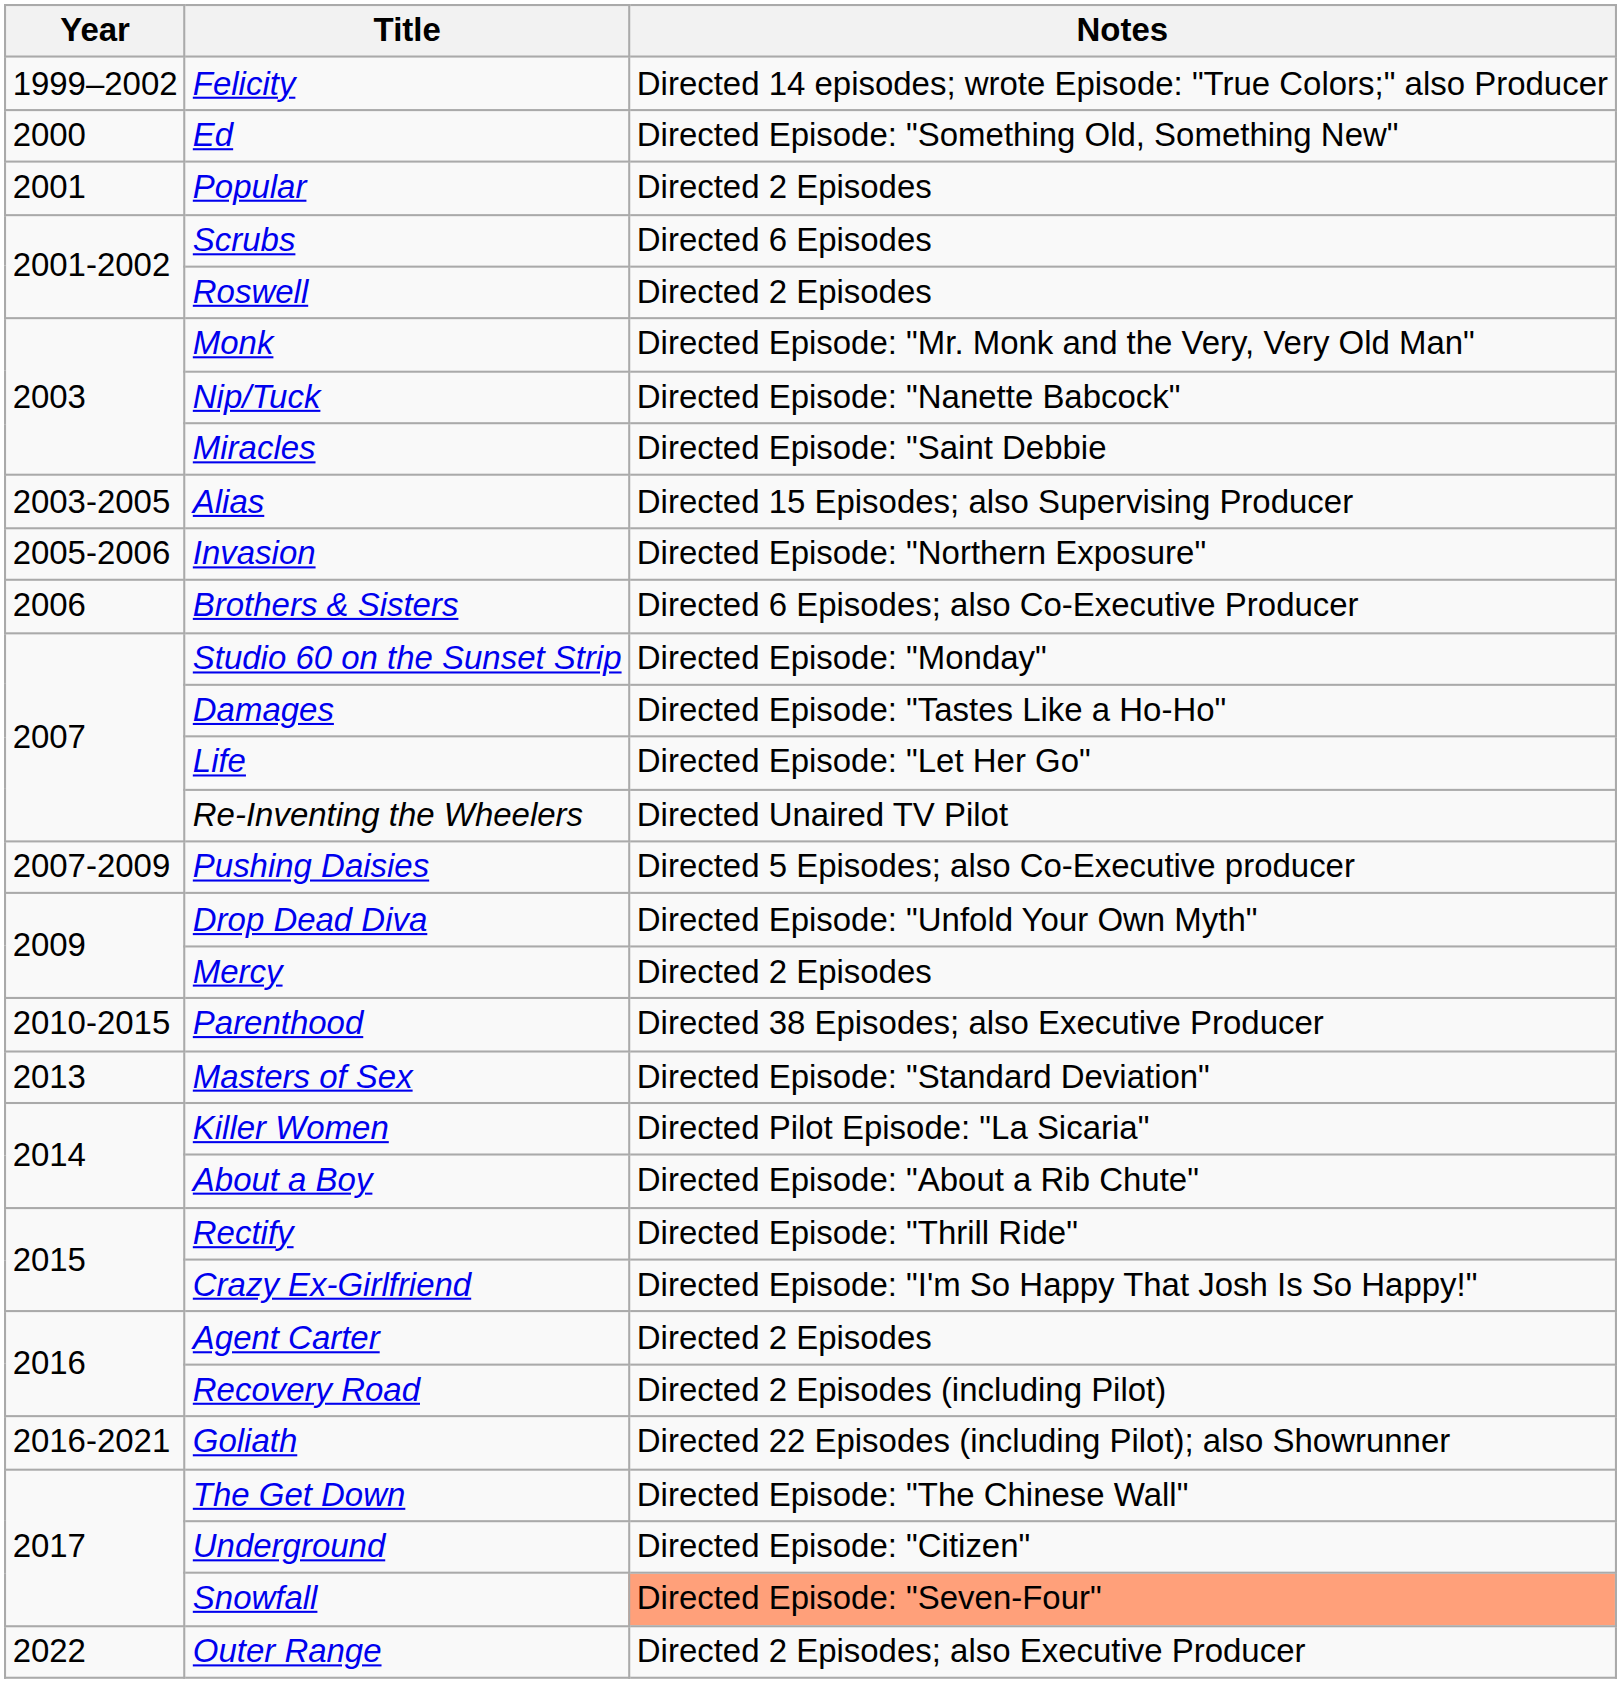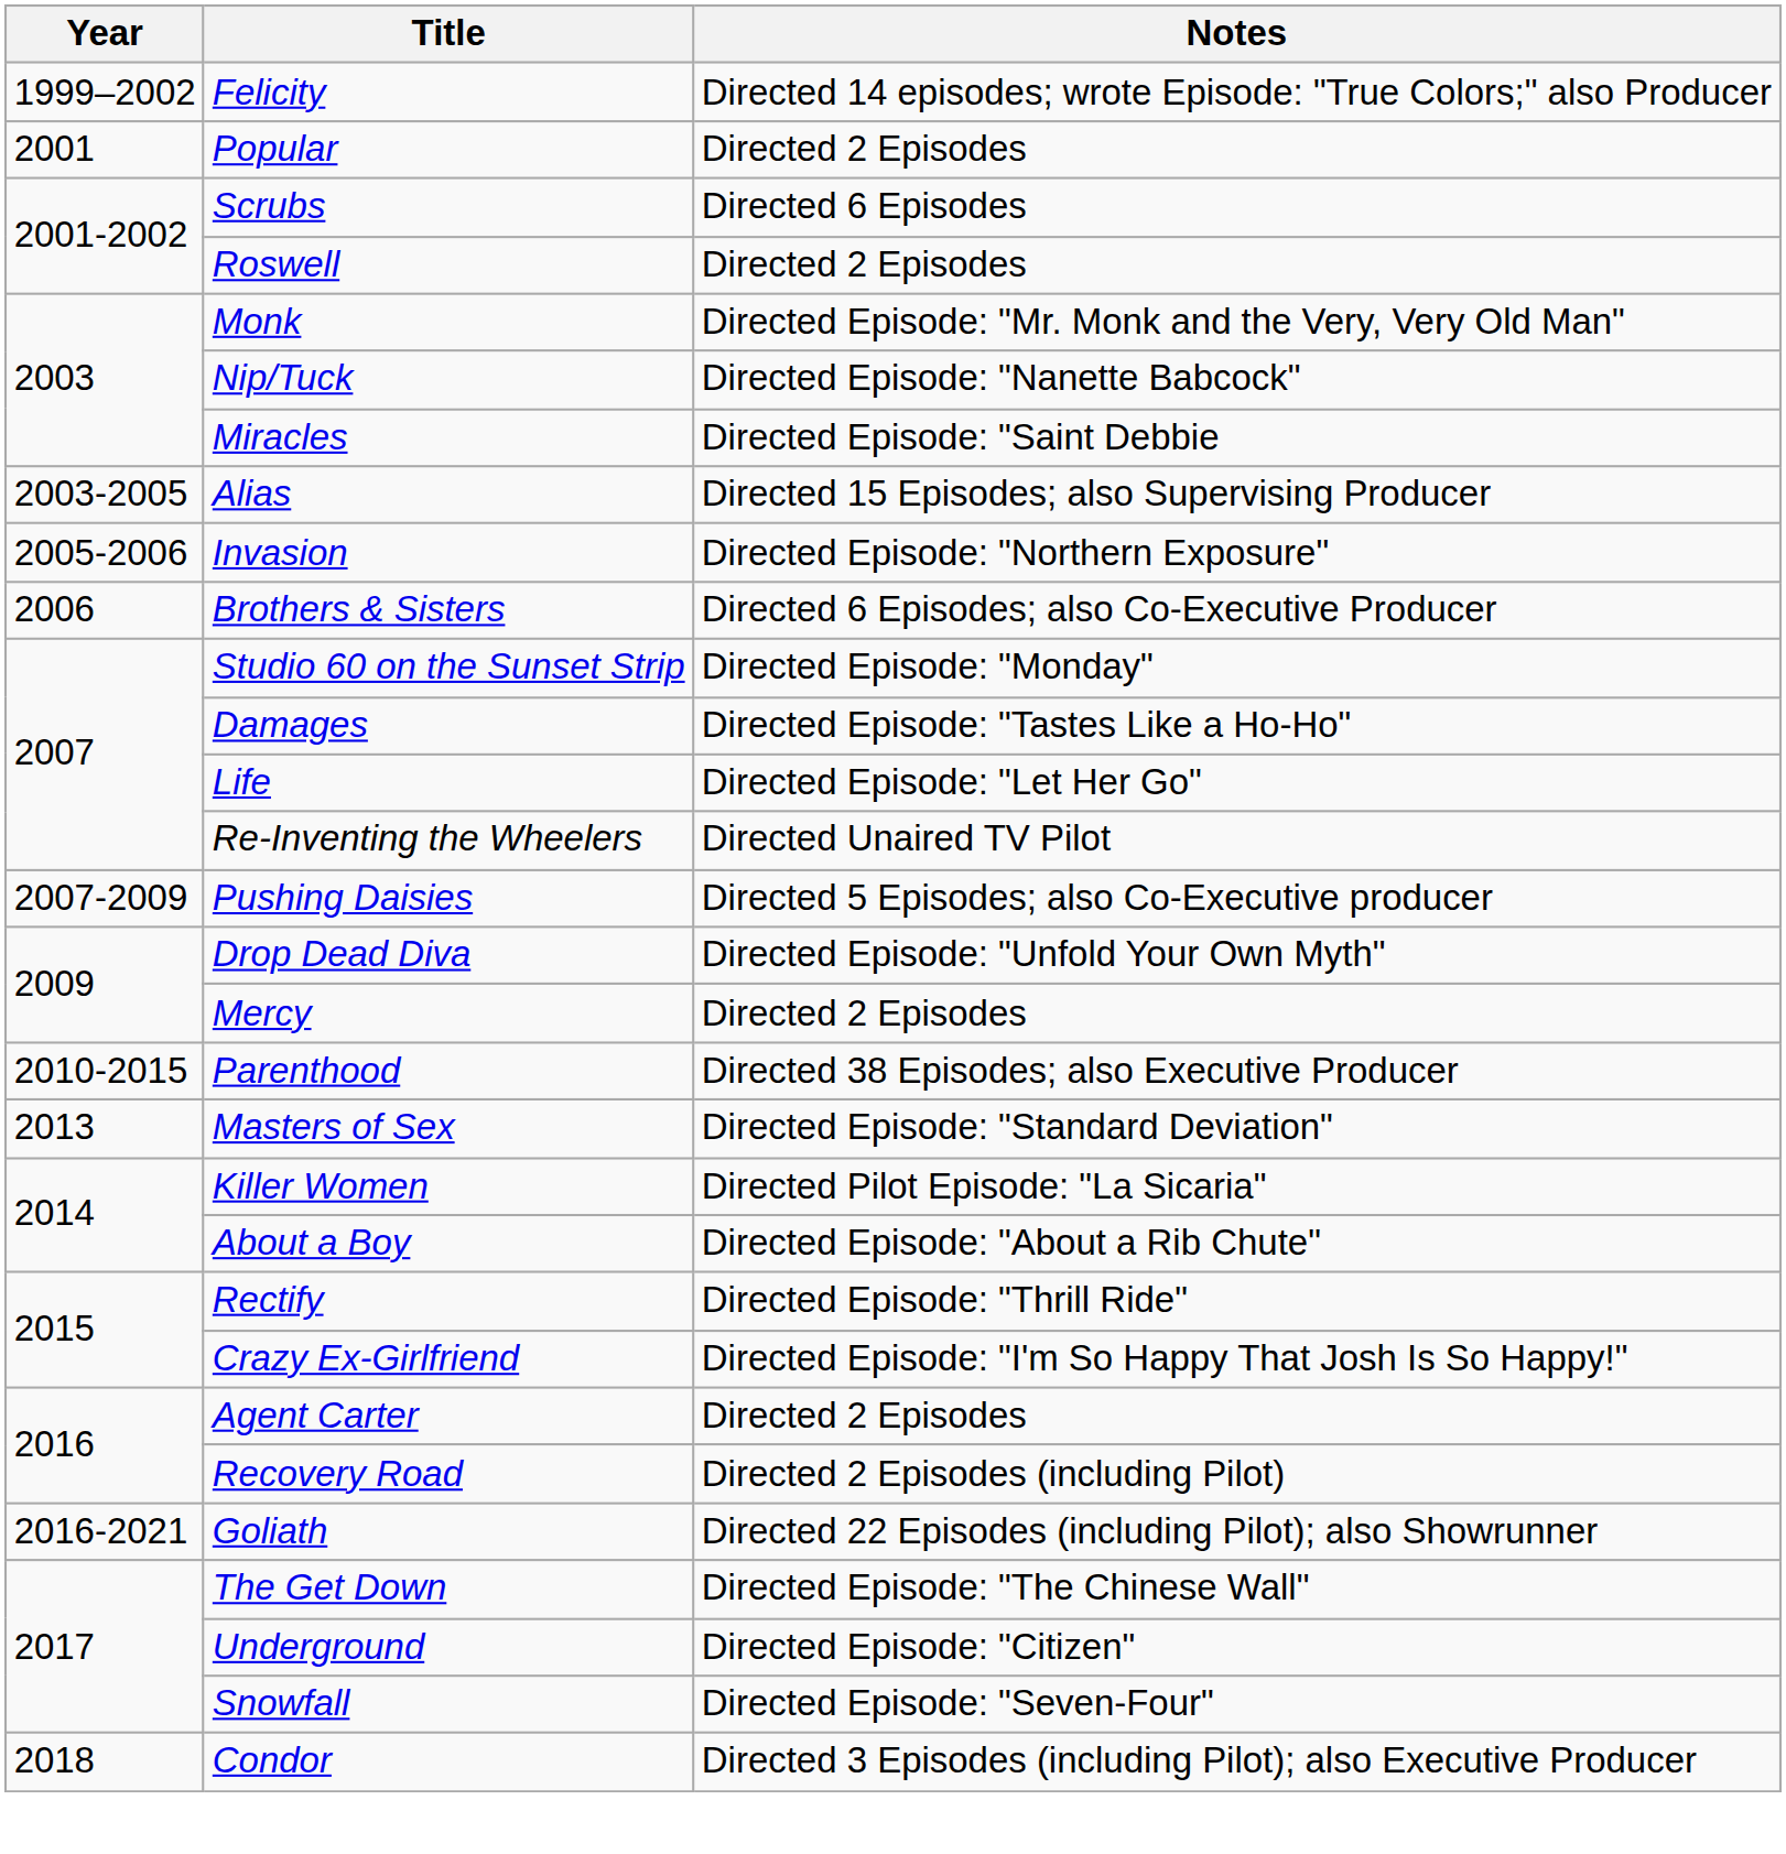- row: 2000 | Ed | Directed Episode: "Something Old, Something New"
Snowfall | Notes: lightsalmon background -> no background
+ row: 2018 | Condor | Directed 3 Episodes (including Pilot); also Executive Producer
- row: 2022 | Outer Range | Directed 2 Episodes; also Executive Producer
